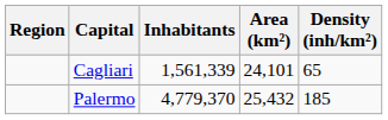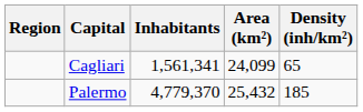Cagliari | Inhabitants: 1,561,339 -> 1,561,341
Cagliari | Area (km²): 24,101 -> 24,099
